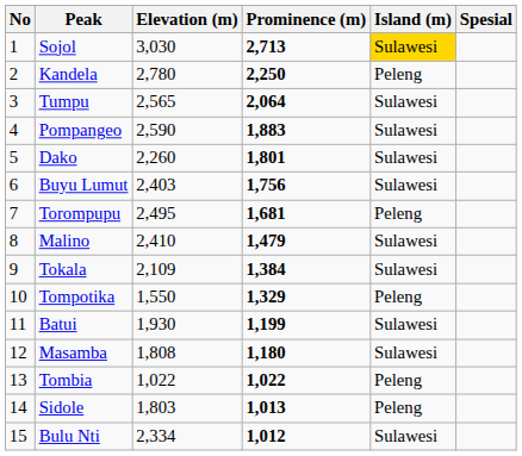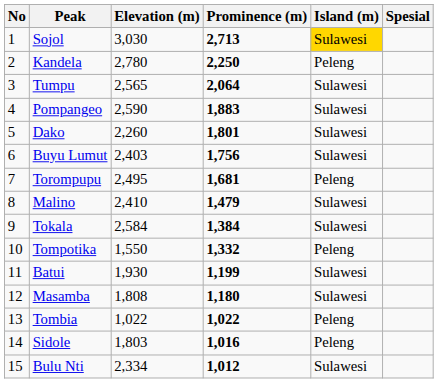Tokala | Elevation (m): 2,109 -> 2,584
Tompotika | Prominence (m): 1,329 -> 1,332
Sidole | Prominence (m): 1,013 -> 1,016
